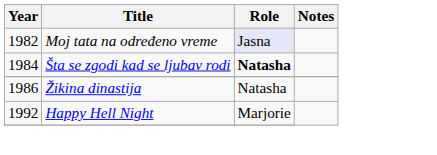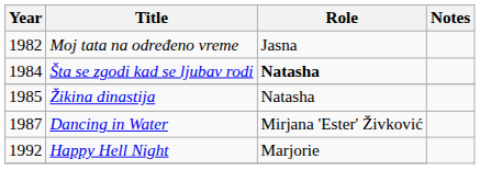Moj tata na određeno vreme | Role: lavender background -> no background
Žikina dinastija | Year: 1986 -> 1985
+ row: 1987 | Dancing in Water | Mirjana 'Ester' Živković
